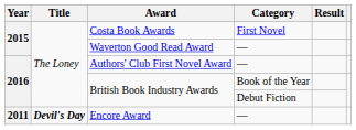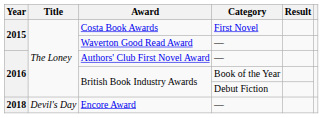Encore Award | Year: 2011 -> 2018
Encore Award | Title: bold -> normal
